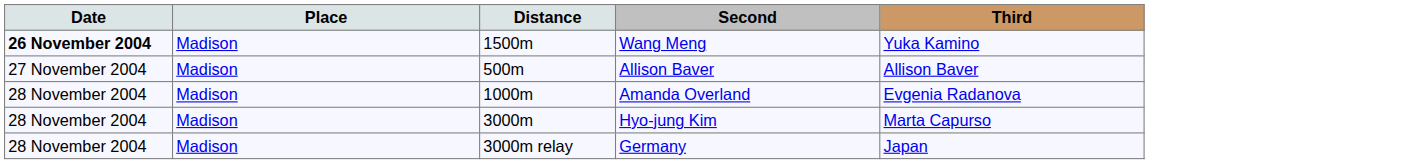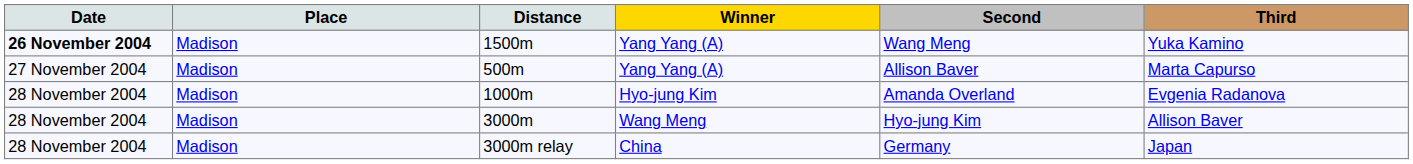+ column: Winner | Yang Yang (A) | Yang Yang (A) | Hyo-jung Kim | Wang Meng | China
500m | Third: Allison Baver -> Marta Capurso
3000m | Third: Marta Capurso -> Allison Baver
